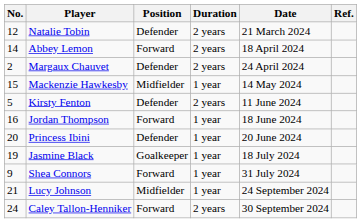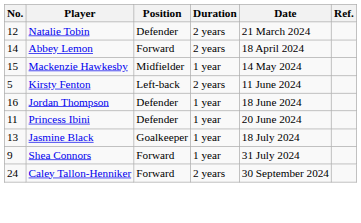- row: 2 | Margaux Chauvet | Defender | 2 years | 24 April 2024
Kirsty Fenton | Position: Defender -> Left-back
Jordan Thompson | Position: Forward -> Defender
Princess Ibini | No.: 20 -> 11
Jasmine Black | No.: 19 -> 13
- row: 21 | Lucy Johnson | Midfielder | 1 year | 24 September 2024
